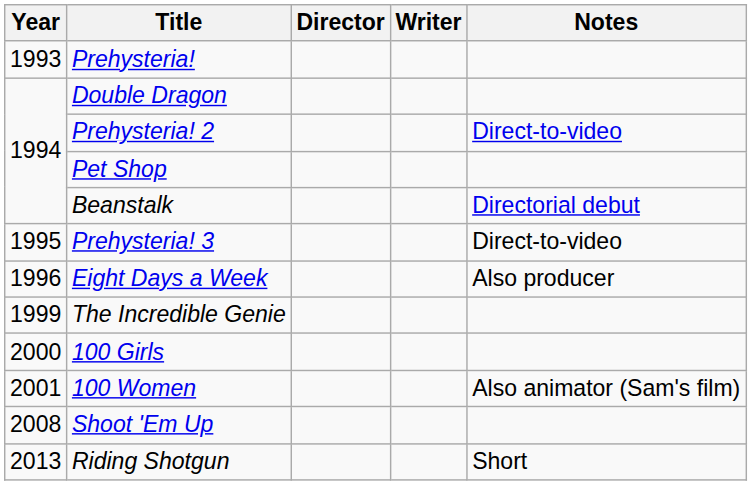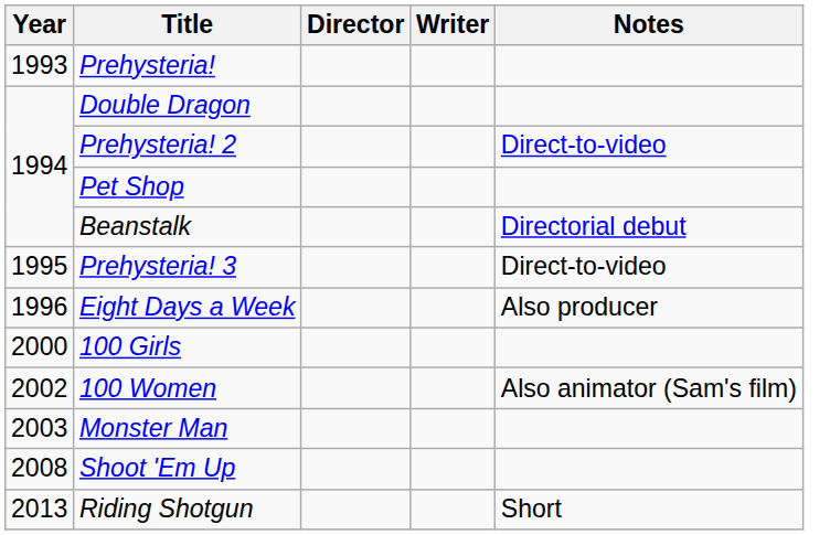- row: 1999 | The Incredible Genie
100 Women | Year: 2001 -> 2002
+ row: 2003 | Monster Man
